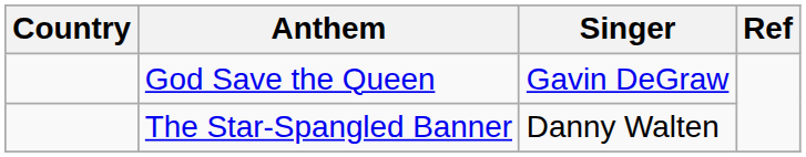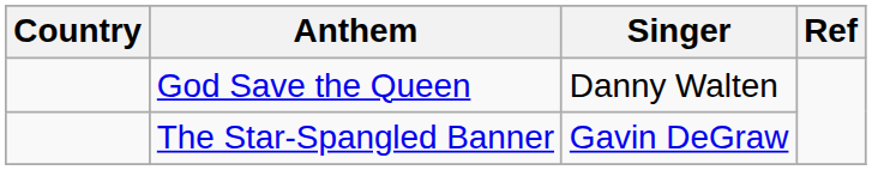God Save the Queen | Singer: Gavin DeGraw -> Danny Walten
The Star-Spangled Banner | Singer: Danny Walten -> Gavin DeGraw
